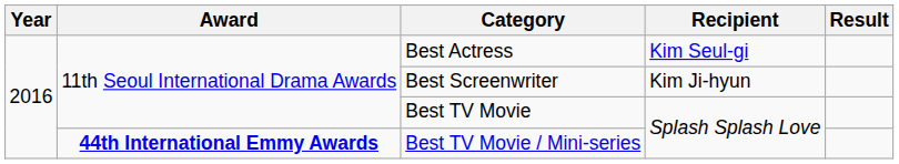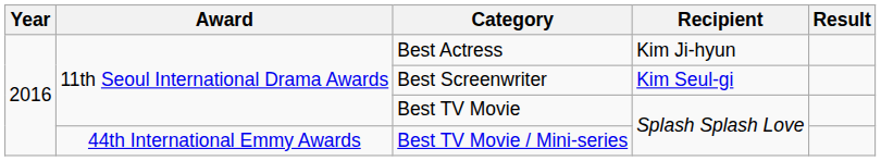Best Actress | Recipient: Kim Seul-gi -> Kim Ji-hyun
Best Screenwriter | Recipient: Kim Ji-hyun -> Kim Seul-gi
Best TV Movie / Mini-series | Award: bold -> normal
